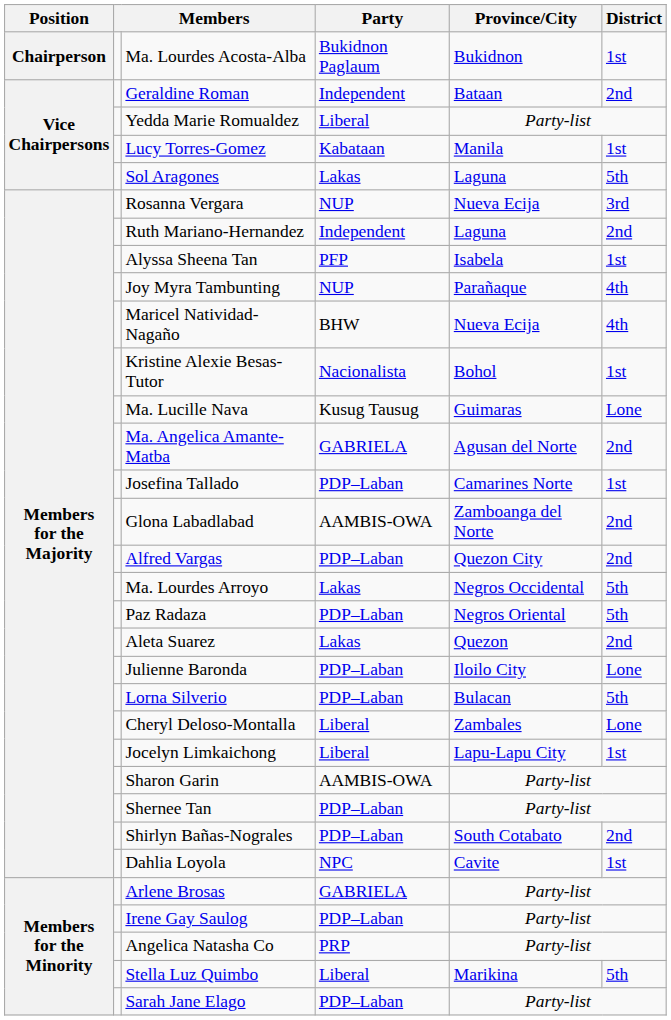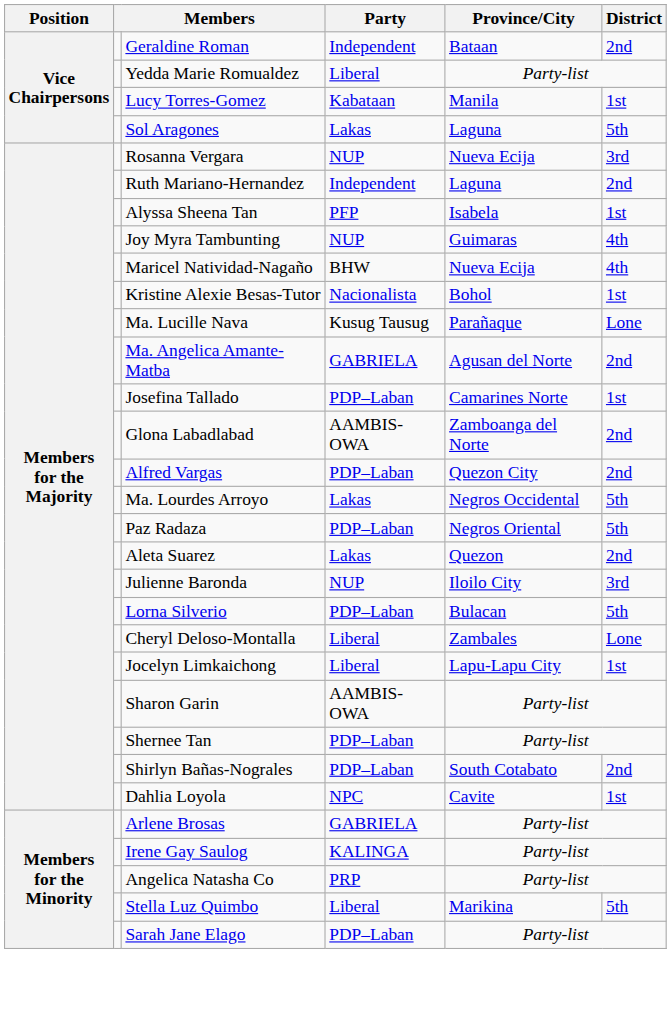- row: Chairperson | Ma. Lourdes Acosta-Alba | Bukidnon Paglaum | Bukidnon | 1st
Joy Myra Tambunting | Province/City: Parañaque -> Guimaras
Ma. Lucille Nava | Province/City: Guimaras -> Parañaque
Julienne Baronda | Party: PDP–Laban -> NUP
Julienne Baronda | District: Lone -> 3rd
Irene Gay Saulog | Party: PDP–Laban -> KALINGA
